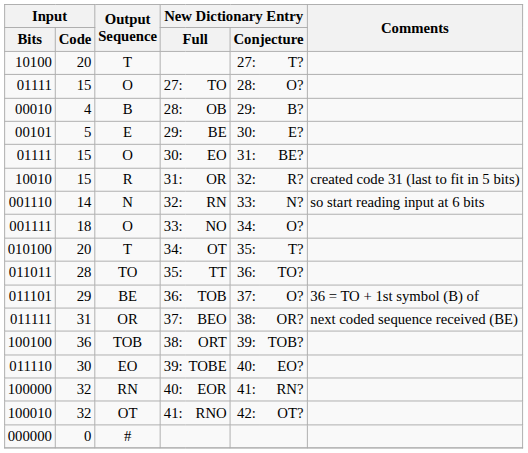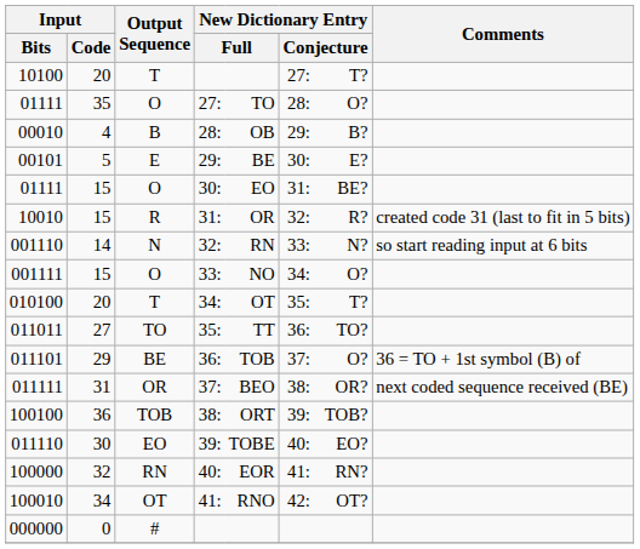01111 / 27: | Input / Code: 15 -> 35
001111 | Input / Code: 18 -> 15
011011 | Input / Code: 28 -> 27
100010 | Input / Code: 32 -> 34
